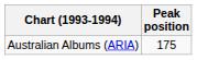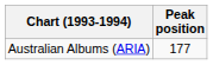Australian Albums (ARIA) | Peak position: 175 -> 177
